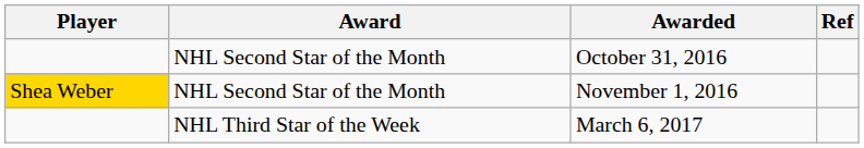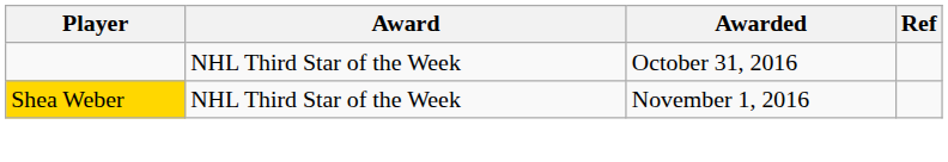October 31, 2016 | Award: NHL Second Star of the Month -> NHL Third Star of the Week
November 1, 2016 | Award: NHL Second Star of the Month -> NHL Third Star of the Week
- row: NHL Third Star of the Week | March 6, 2017
